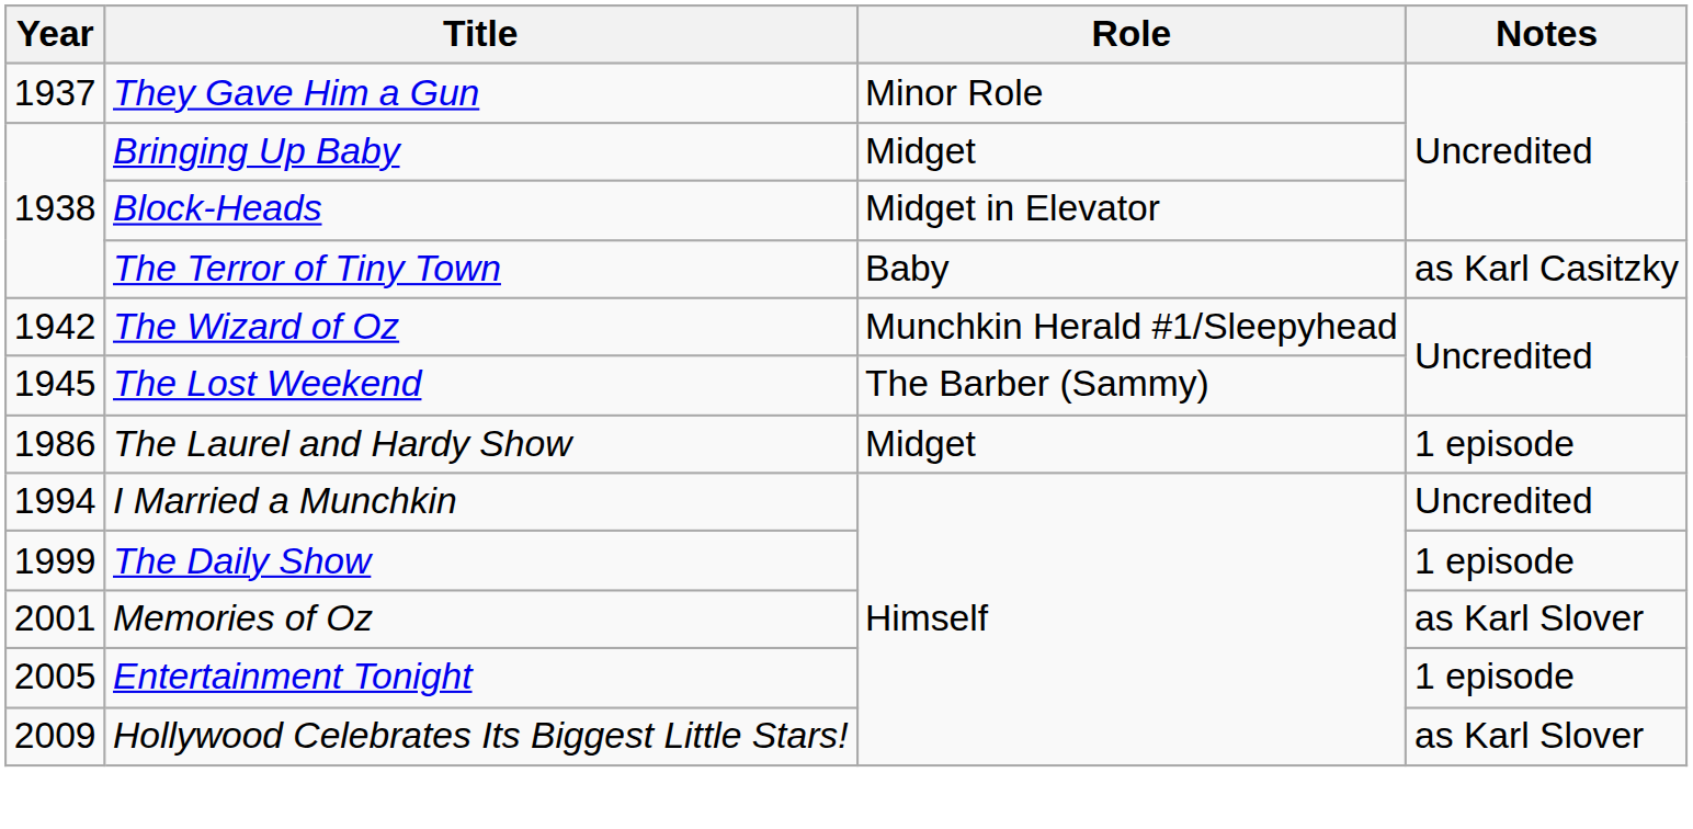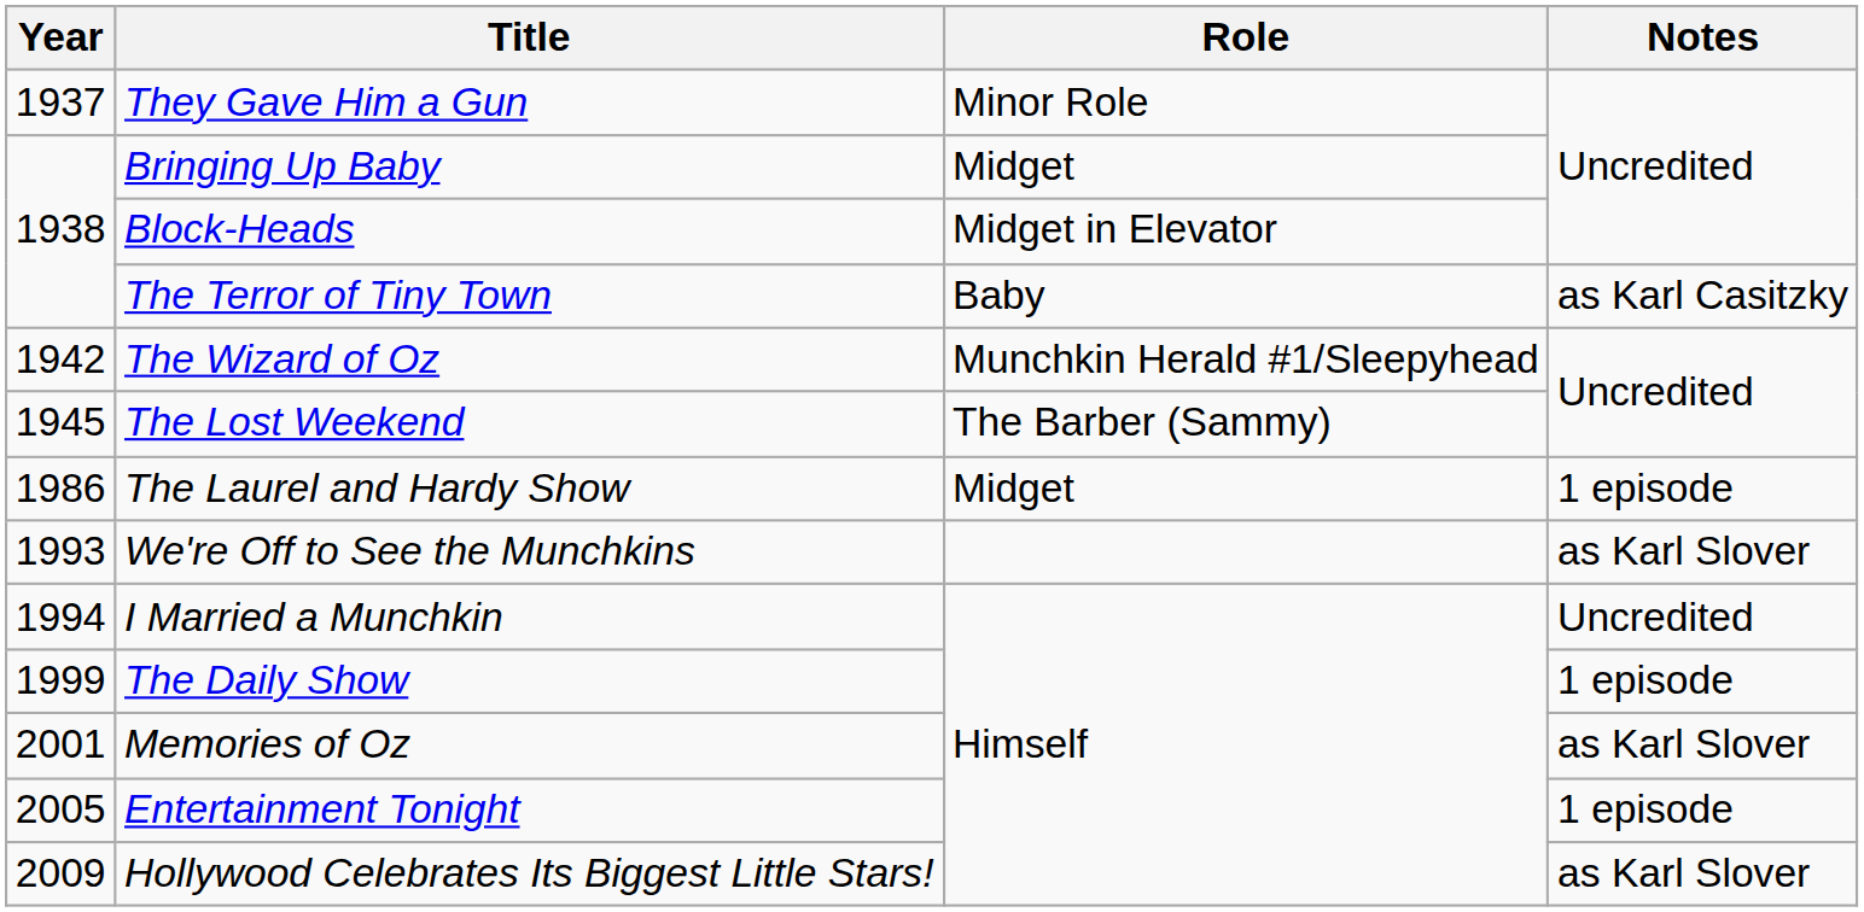+ row: 1993 | We're Off to See the Munchkins | as Karl Slover
